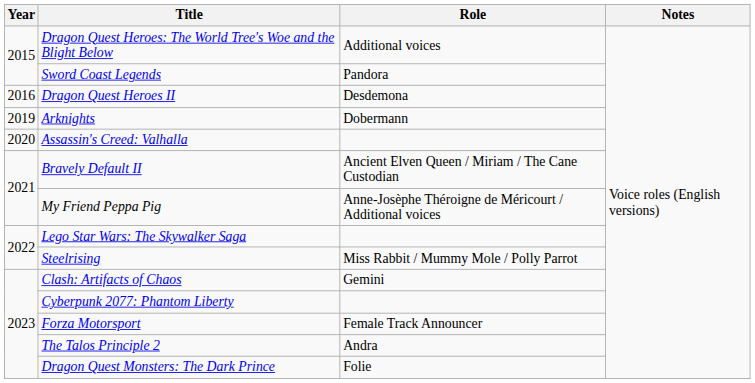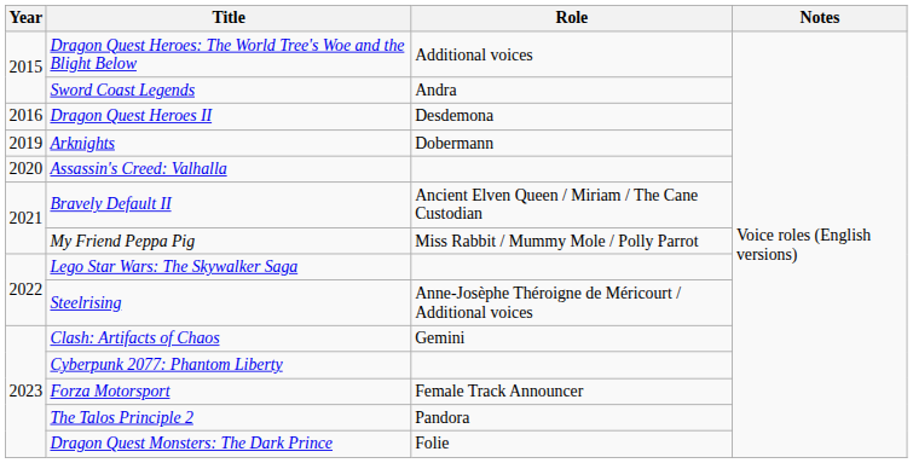Sword Coast Legends | Role: Pandora -> Andra
My Friend Peppa Pig | Role: Anne-Josèphe Théroigne de Méricourt / Additional voices -> Miss Rabbit / Mummy Mole / Polly Parrot
Steelrising | Role: Miss Rabbit / Mummy Mole / Polly Parrot -> Anne-Josèphe Théroigne de Méricourt / Additional voices
The Talos Principle 2 | Role: Andra -> Pandora
